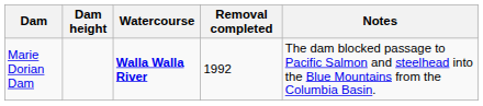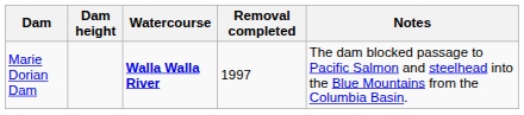Marie Dorian Dam | Removal completed: 1992 -> 1997
